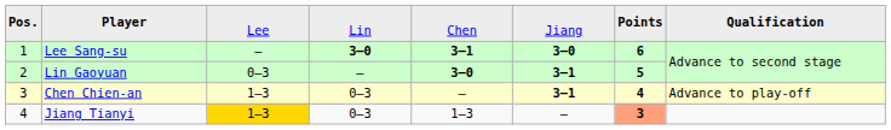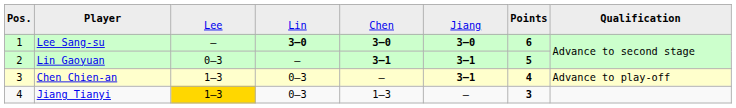Lee Sang-su | column 5: 3–1 -> 3–0
Lin Gaoyuan | column 5: 3–0 -> 3–1
Jiang Tianyi | column 7: lightsalmon background -> no background
